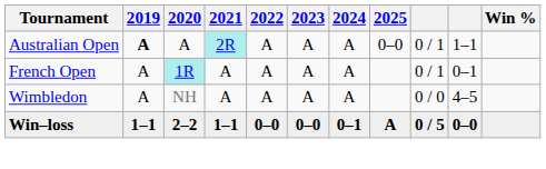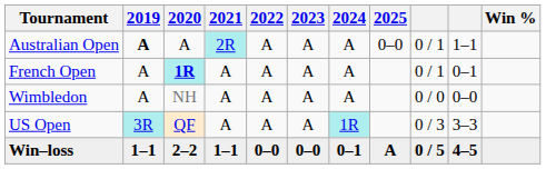French Open | 2020: normal -> bold
Wimbledon | column 10: 4–5 -> 0–0
+ row: US Open | 3R | QF | A | A | A | 1R | 0 / 3 | 3–3
Win–loss | column 10: 0–0 -> 4–5
